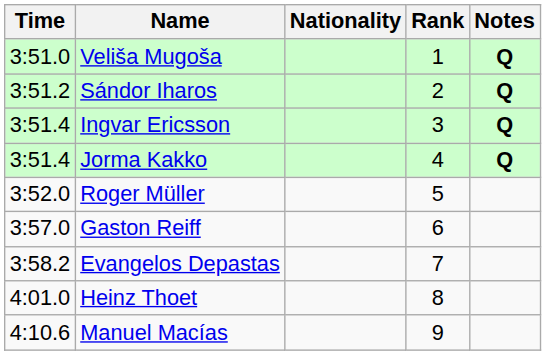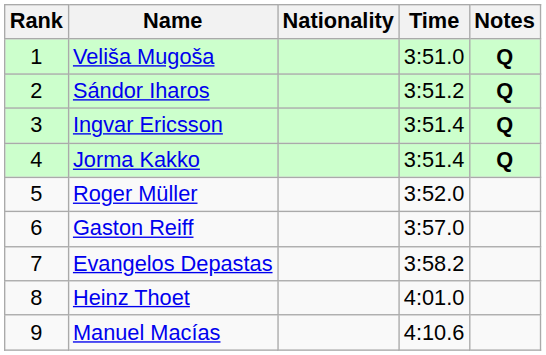columns swapped: Rank <-> Time
